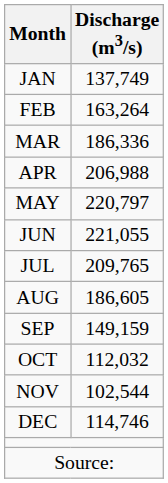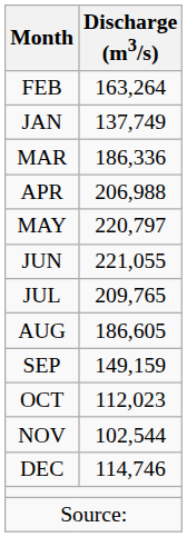rows swapped: JAN <-> FEB
OCT | Discharge (m3/s): 112,032 -> 112,023
